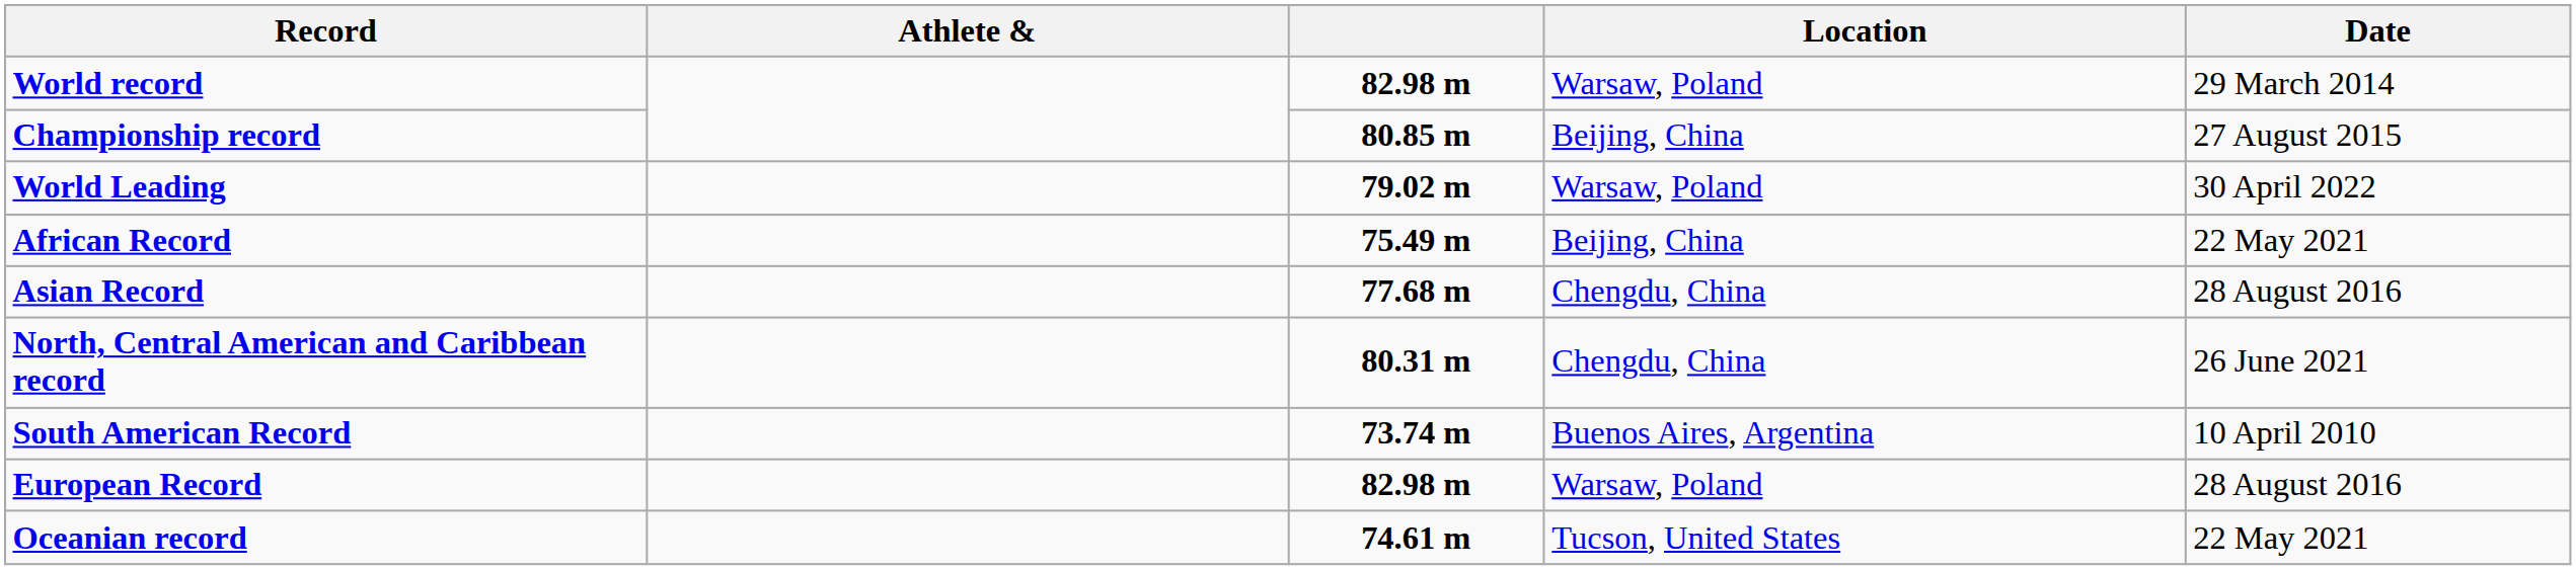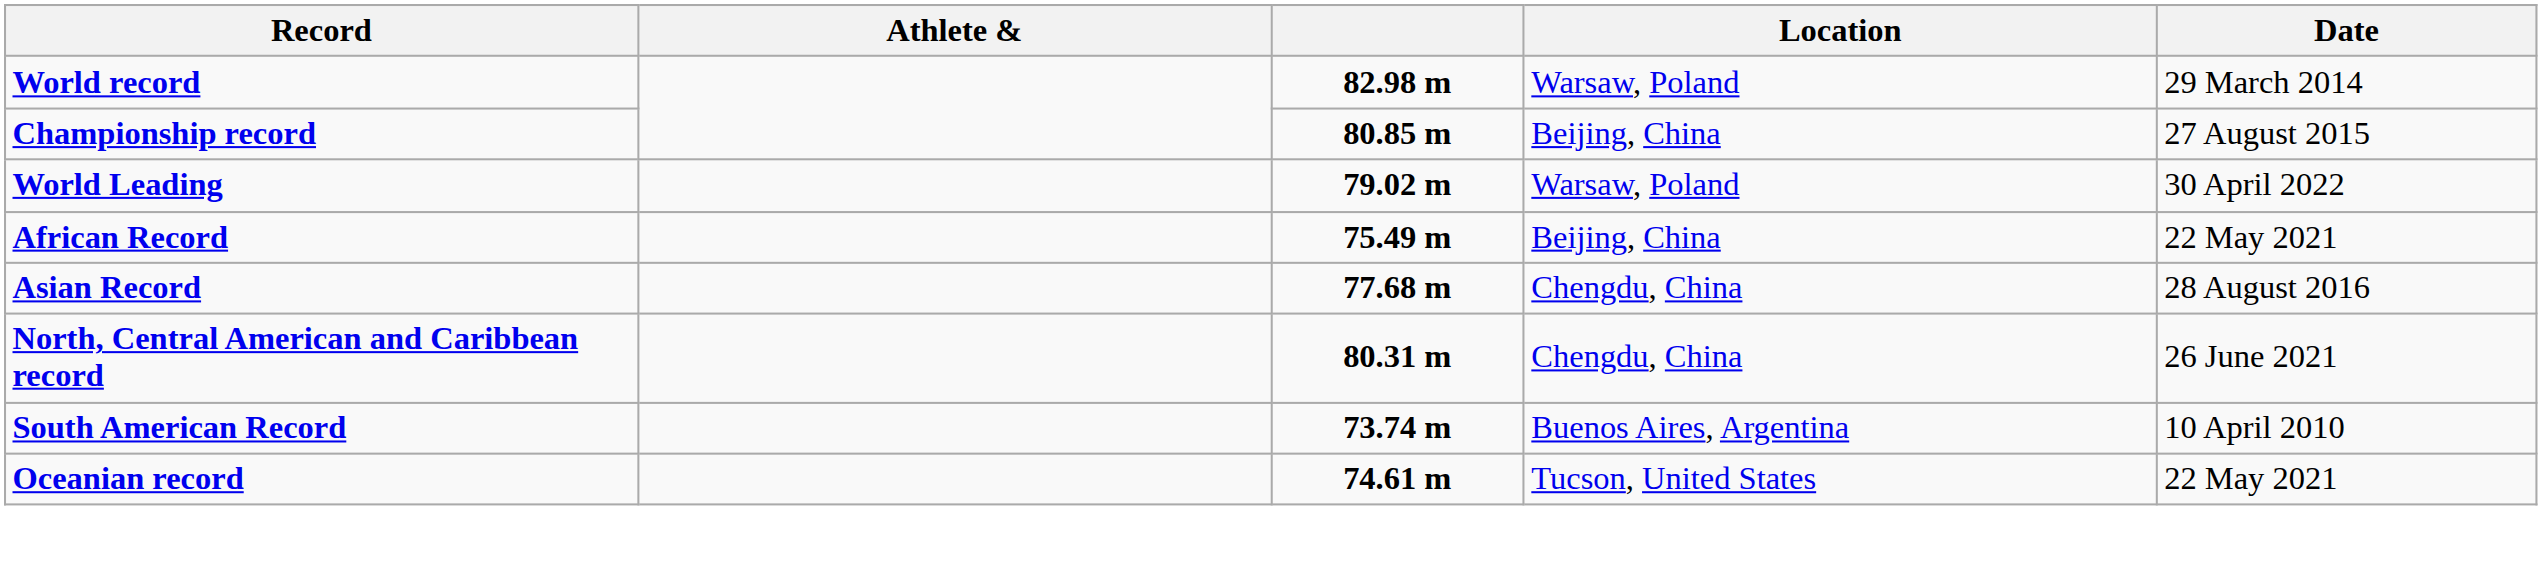- row: European Record | 82.98 m | Warsaw, Poland | 28 August 2016
